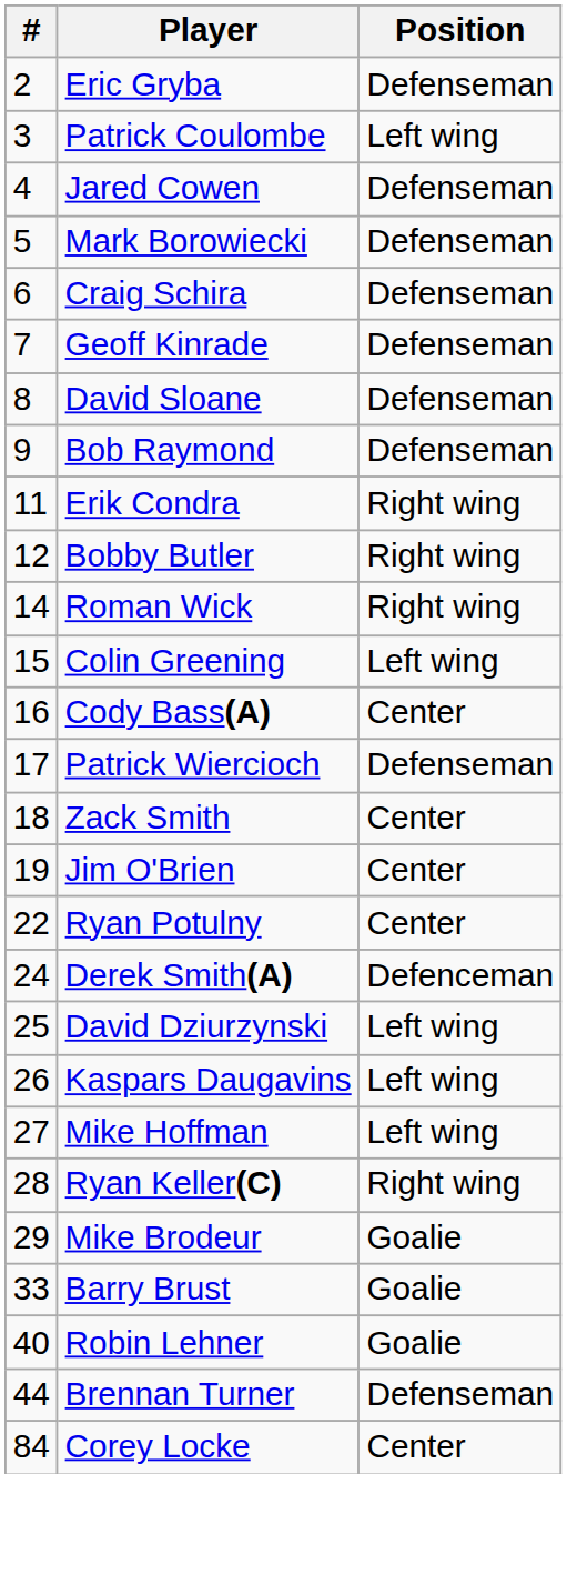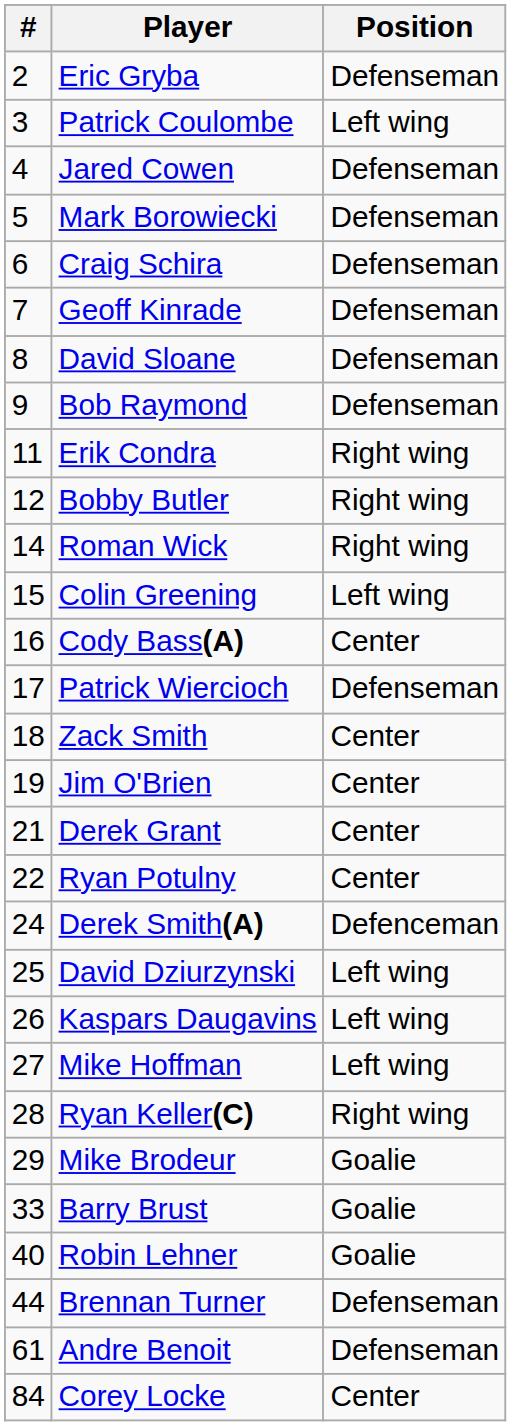+ row: 21 | Derek Grant | Center
+ row: 61 | Andre Benoit | Defenseman
